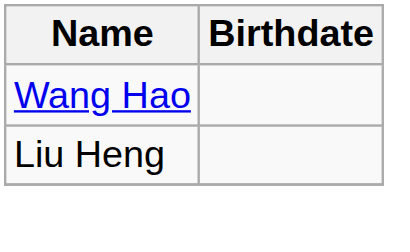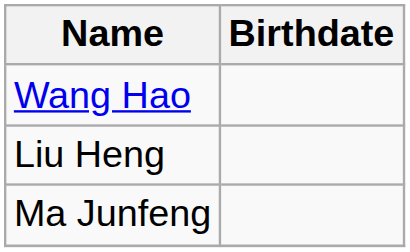+ row: Ma Junfeng
